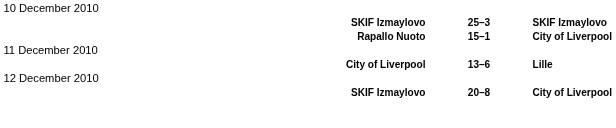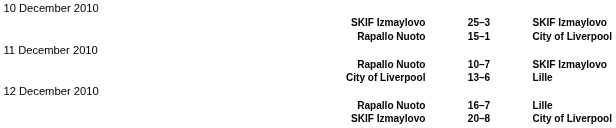+ row: Rapallo Nuoto | 10–7 | SKIF Izmaylovo
+ row: Rapallo Nuoto | 16–7 | Lille
